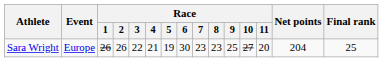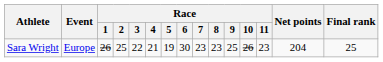Sara Wright | Race / 2: 26 -> 25
Sara Wright | Race / 10: 27 -> 26
Sara Wright | Race / 11: 20 -> 23
